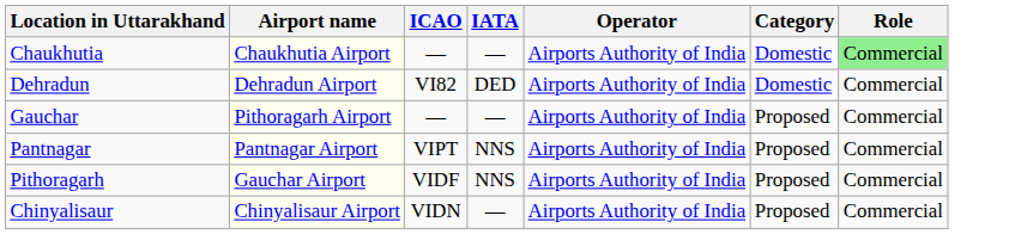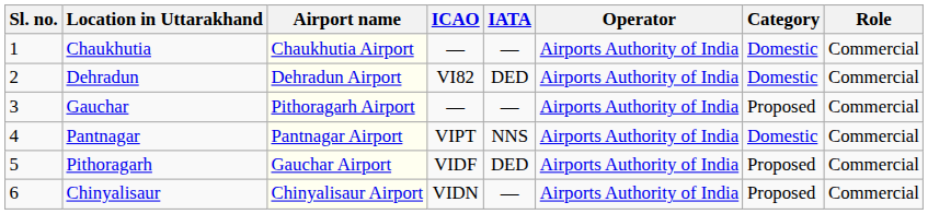+ column: Sl. no. | 1 | 2 | 3 | 4 | 5 | 6
Chaukhutia | Role: lightgreen background -> no background
Pantnagar | Category: Proposed -> Domestic
Pithoragarh | IATA: NNS -> DED
